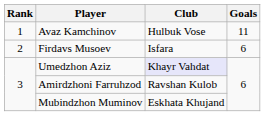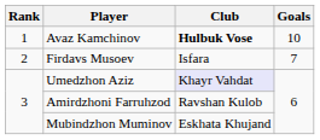Avaz Kamchinov | Club: normal -> bold
Avaz Kamchinov | Goals: 11 -> 10
Firdavs Musoev | Goals: 6 -> 7
